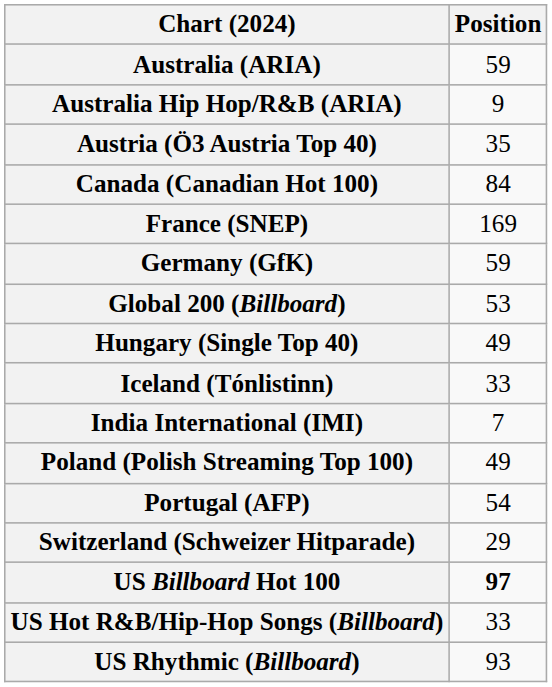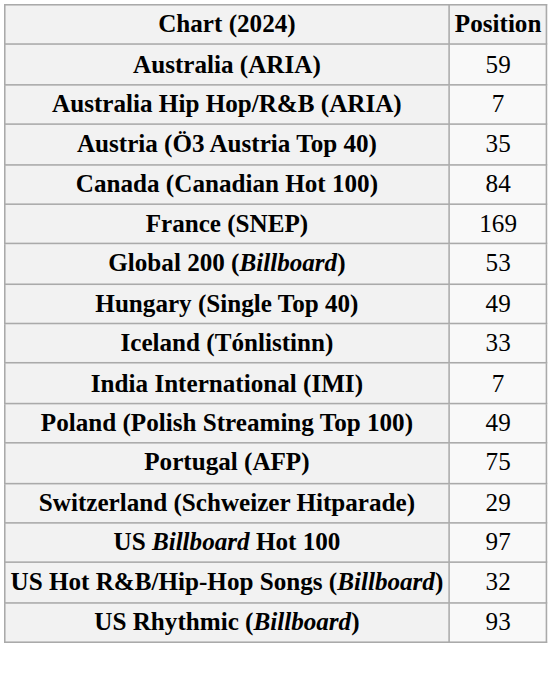Australia Hip Hop/R&B (ARIA) | Position: 9 -> 7
- row: Germany (GfK) | 59
Portugal (AFP) | Position: 54 -> 75
US Billboard Hot 100 | Position: bold -> normal
US Hot R&B/Hip-Hop Songs (Billboard) | Position: 33 -> 32
